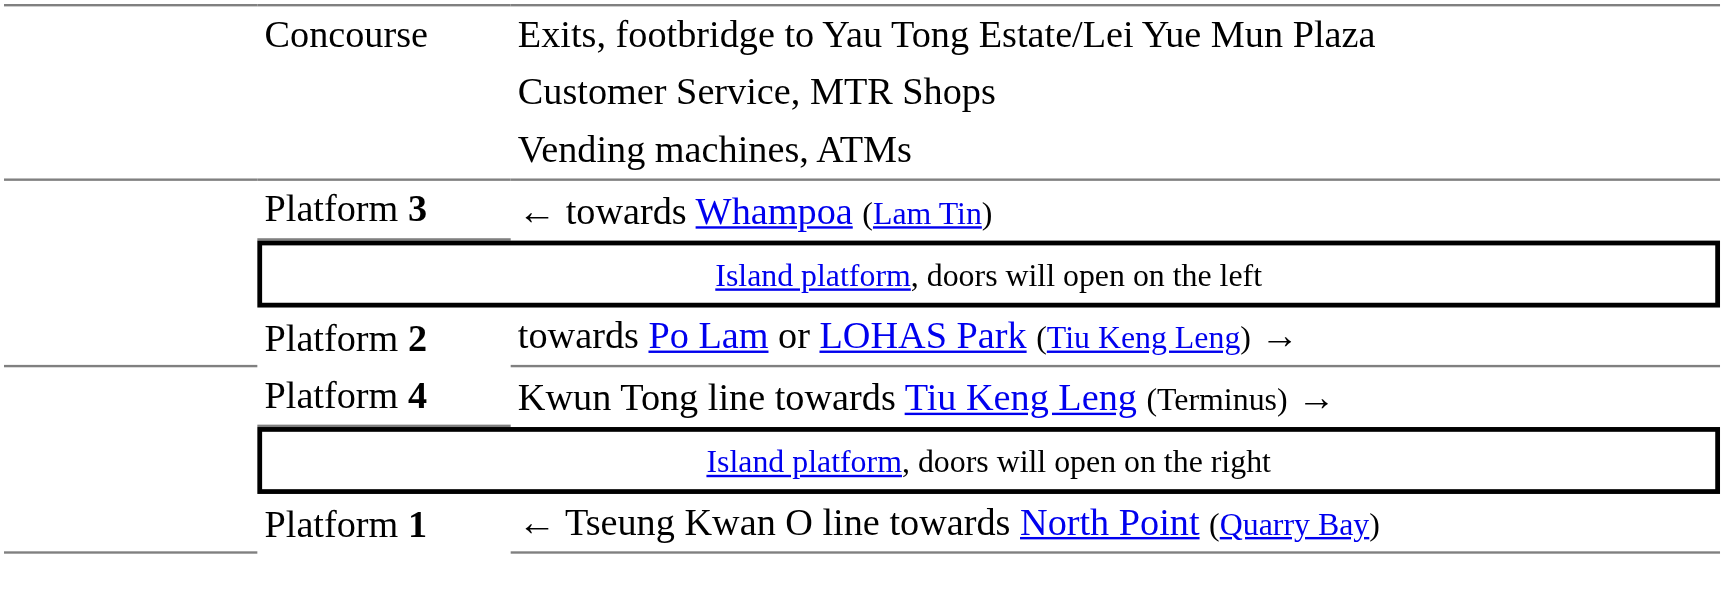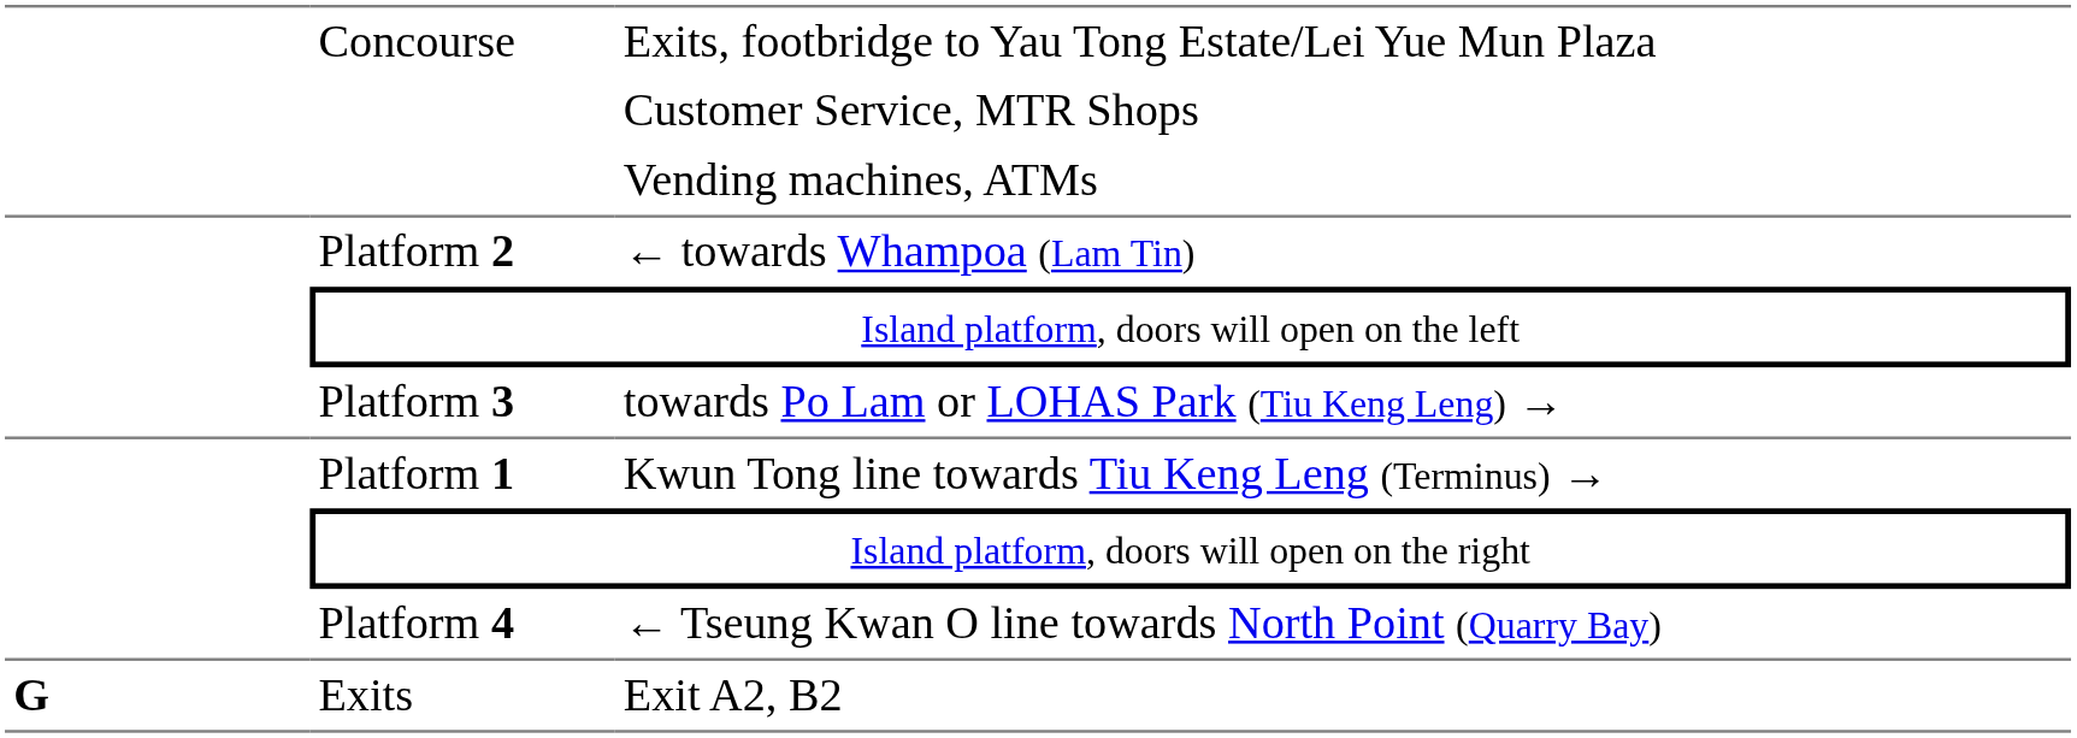← towards Whampoa (Lam Tin) | column 2: Platform 3 -> Platform 2
towards Po Lam or LOHAS Park (Tiu Keng Leng) → | column 2: Platform 2 -> Platform 3
Kwun Tong line towards Tiu Keng Leng (Terminus) → | column 2: Platform 4 -> Platform 1
← Tseung Kwan O line towards North Point (Quarry Bay) | column 2: Platform 1 -> Platform 4
+ row: G | Exits | Exit A2, B2
